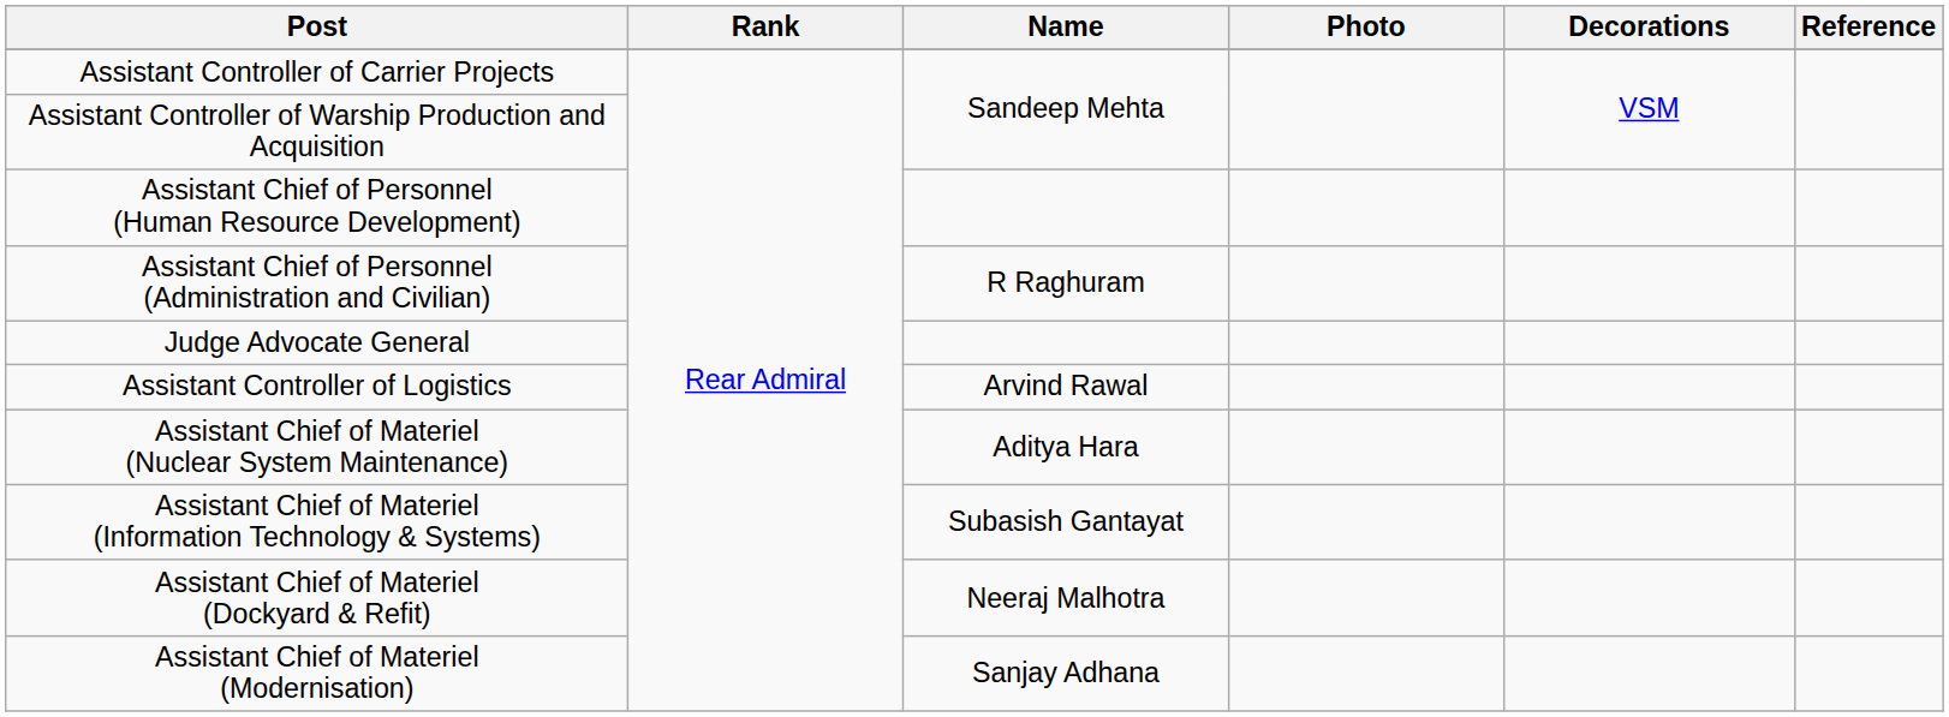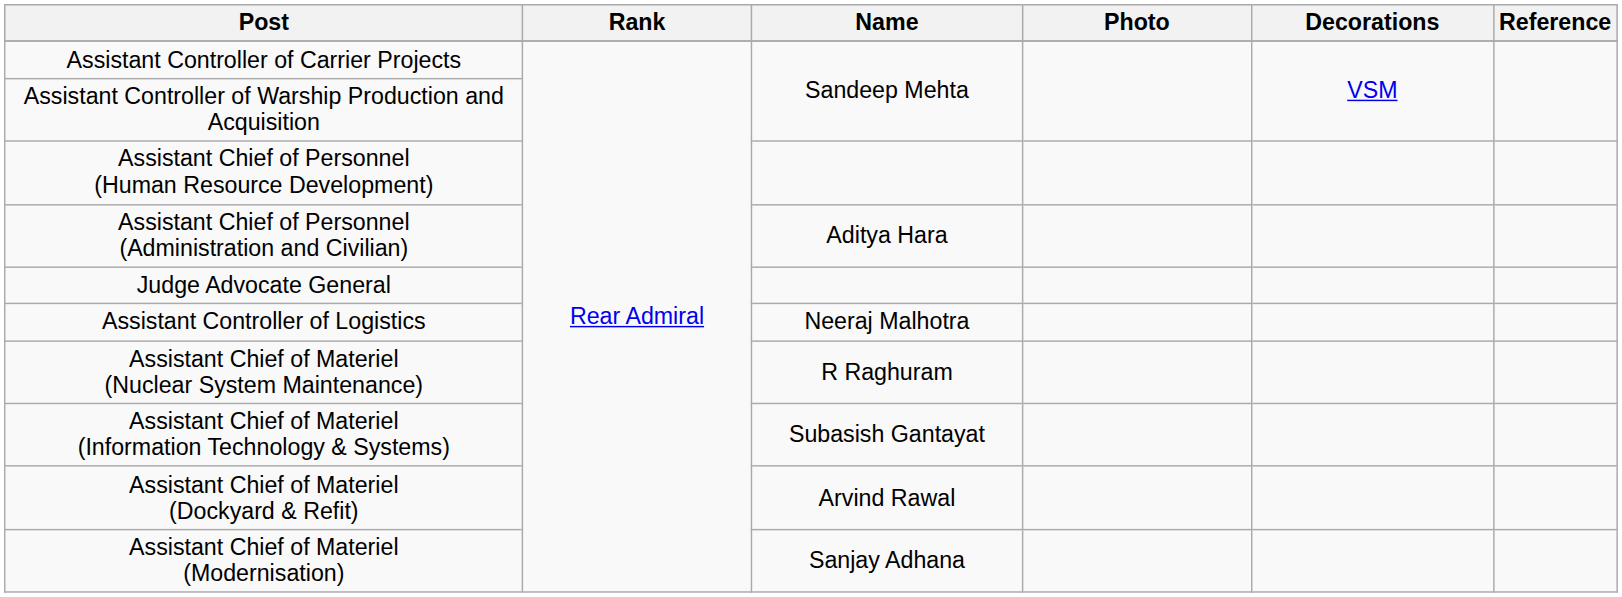Assistant Chief of Personnel (Administration and Civilian) | Name: R Raghuram -> Aditya Hara
Assistant Controller of Logistics | Name: Arvind Rawal -> Neeraj Malhotra
Assistant Chief of Materiel (Nuclear System Maintenance) | Name: Aditya Hara -> R Raghuram
Assistant Chief of Materiel (Dockyard & Refit) | Name: Neeraj Malhotra -> Arvind Rawal
